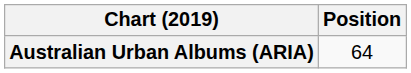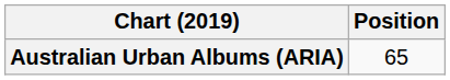Australian Urban Albums (ARIA) | Position: 64 -> 65
